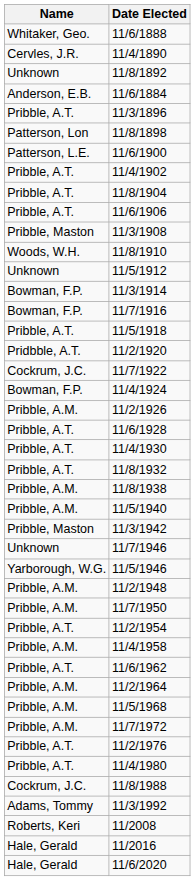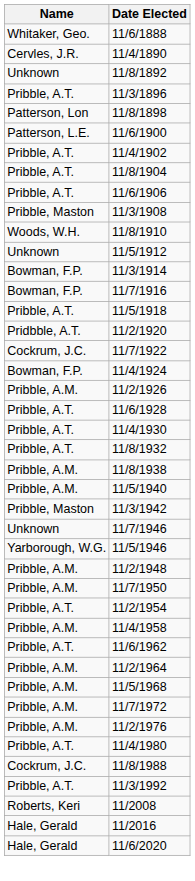- row: Anderson, E.B. | 11/6/1884
11/2/1976 | Name: Pribble, A.T. -> Pribble, A.M.
11/3/1992 | Name: Adams, Tommy -> Pribble, A.T.
